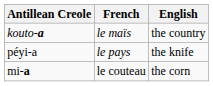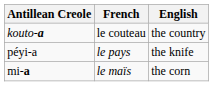kouto-a | French: le maïs -> le couteau
mi-a | French: le couteau -> le maïs
